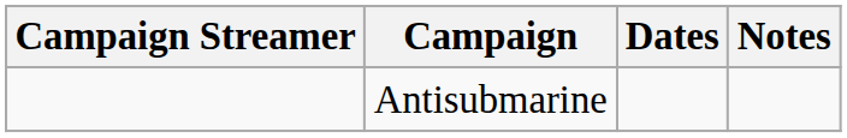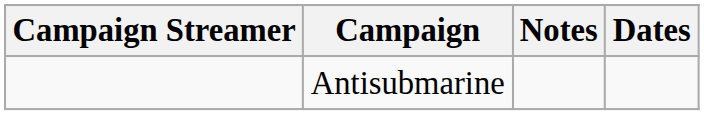columns swapped: Dates <-> Notes
